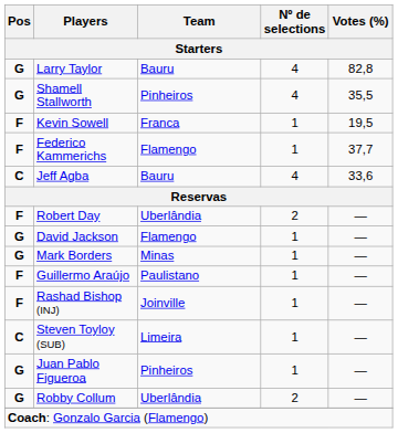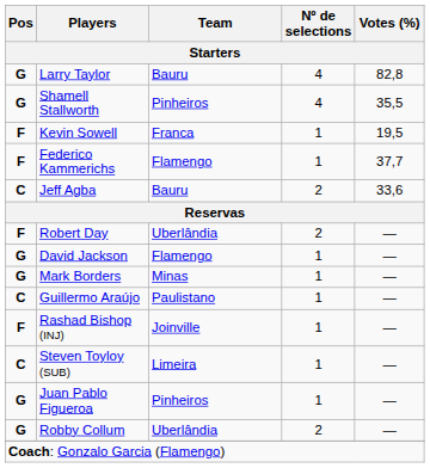Jeff Agba | Nº de selections: 4 -> 2
Guillermo Araújo | Pos: F -> C
